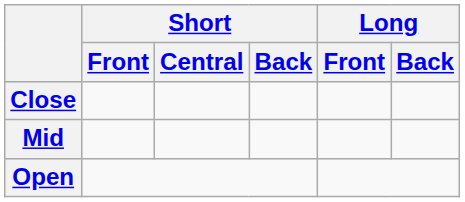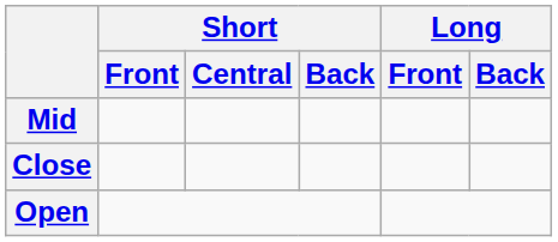rows swapped: Close <-> Mid
